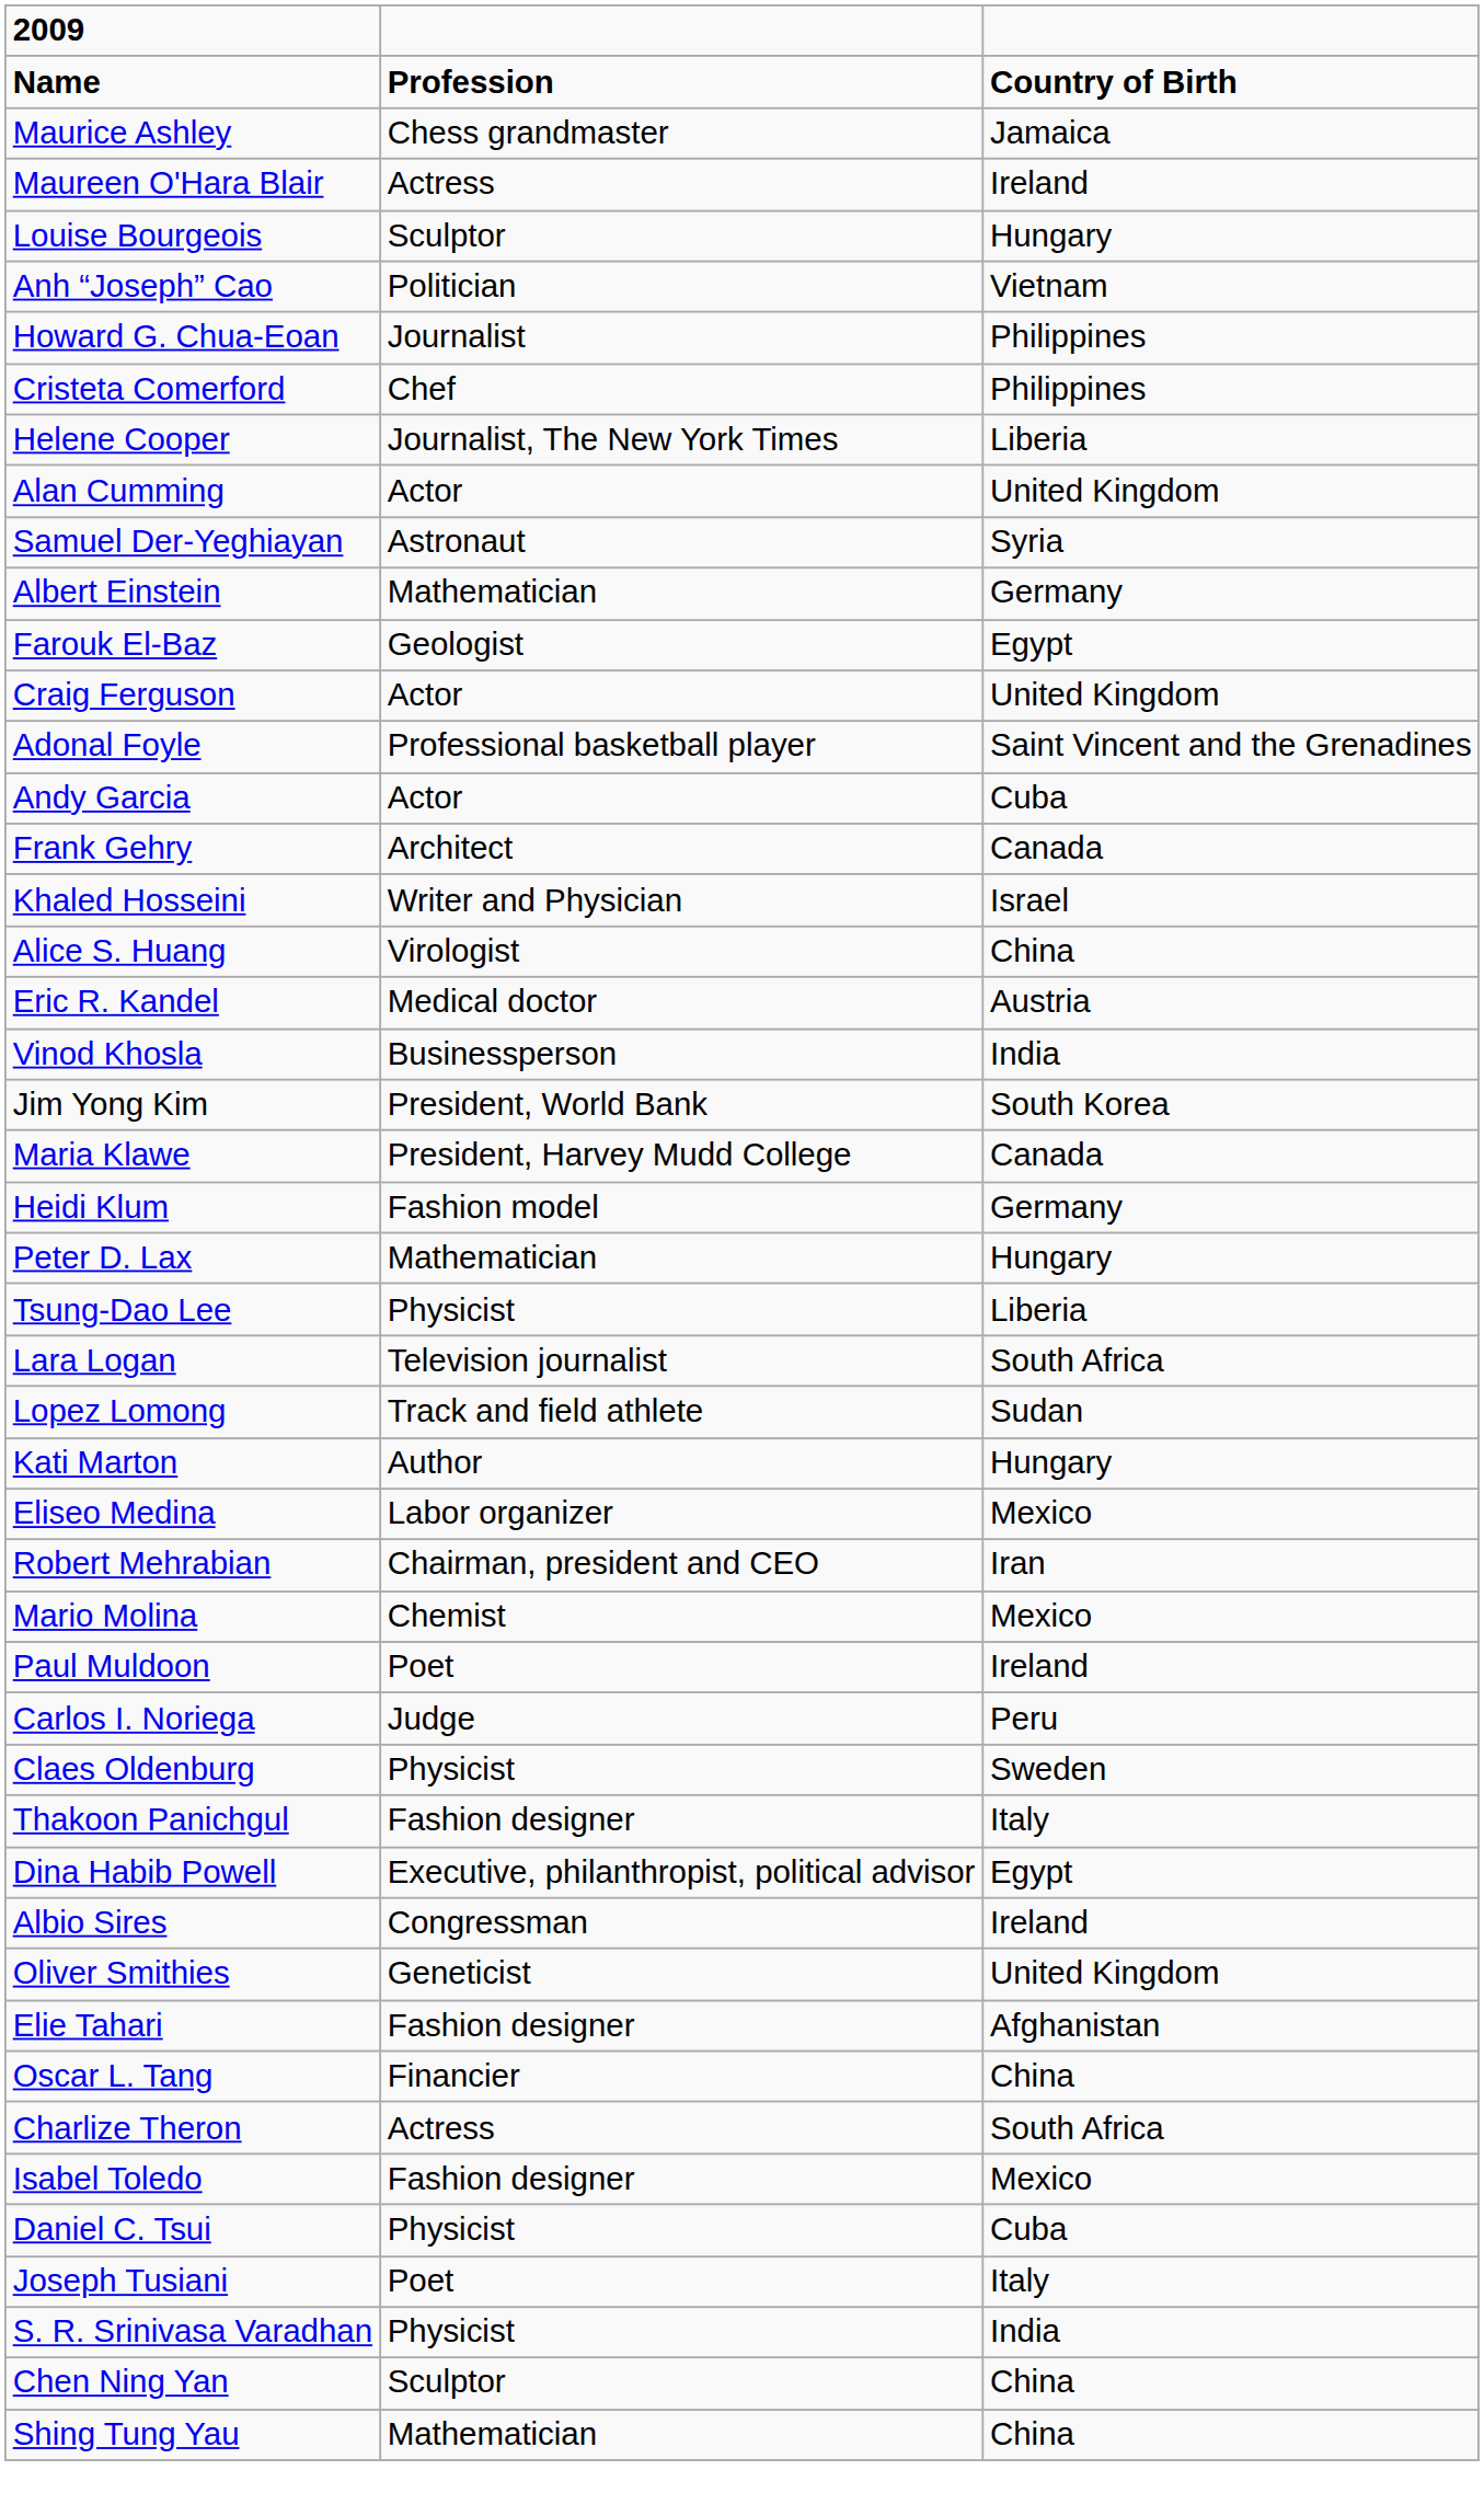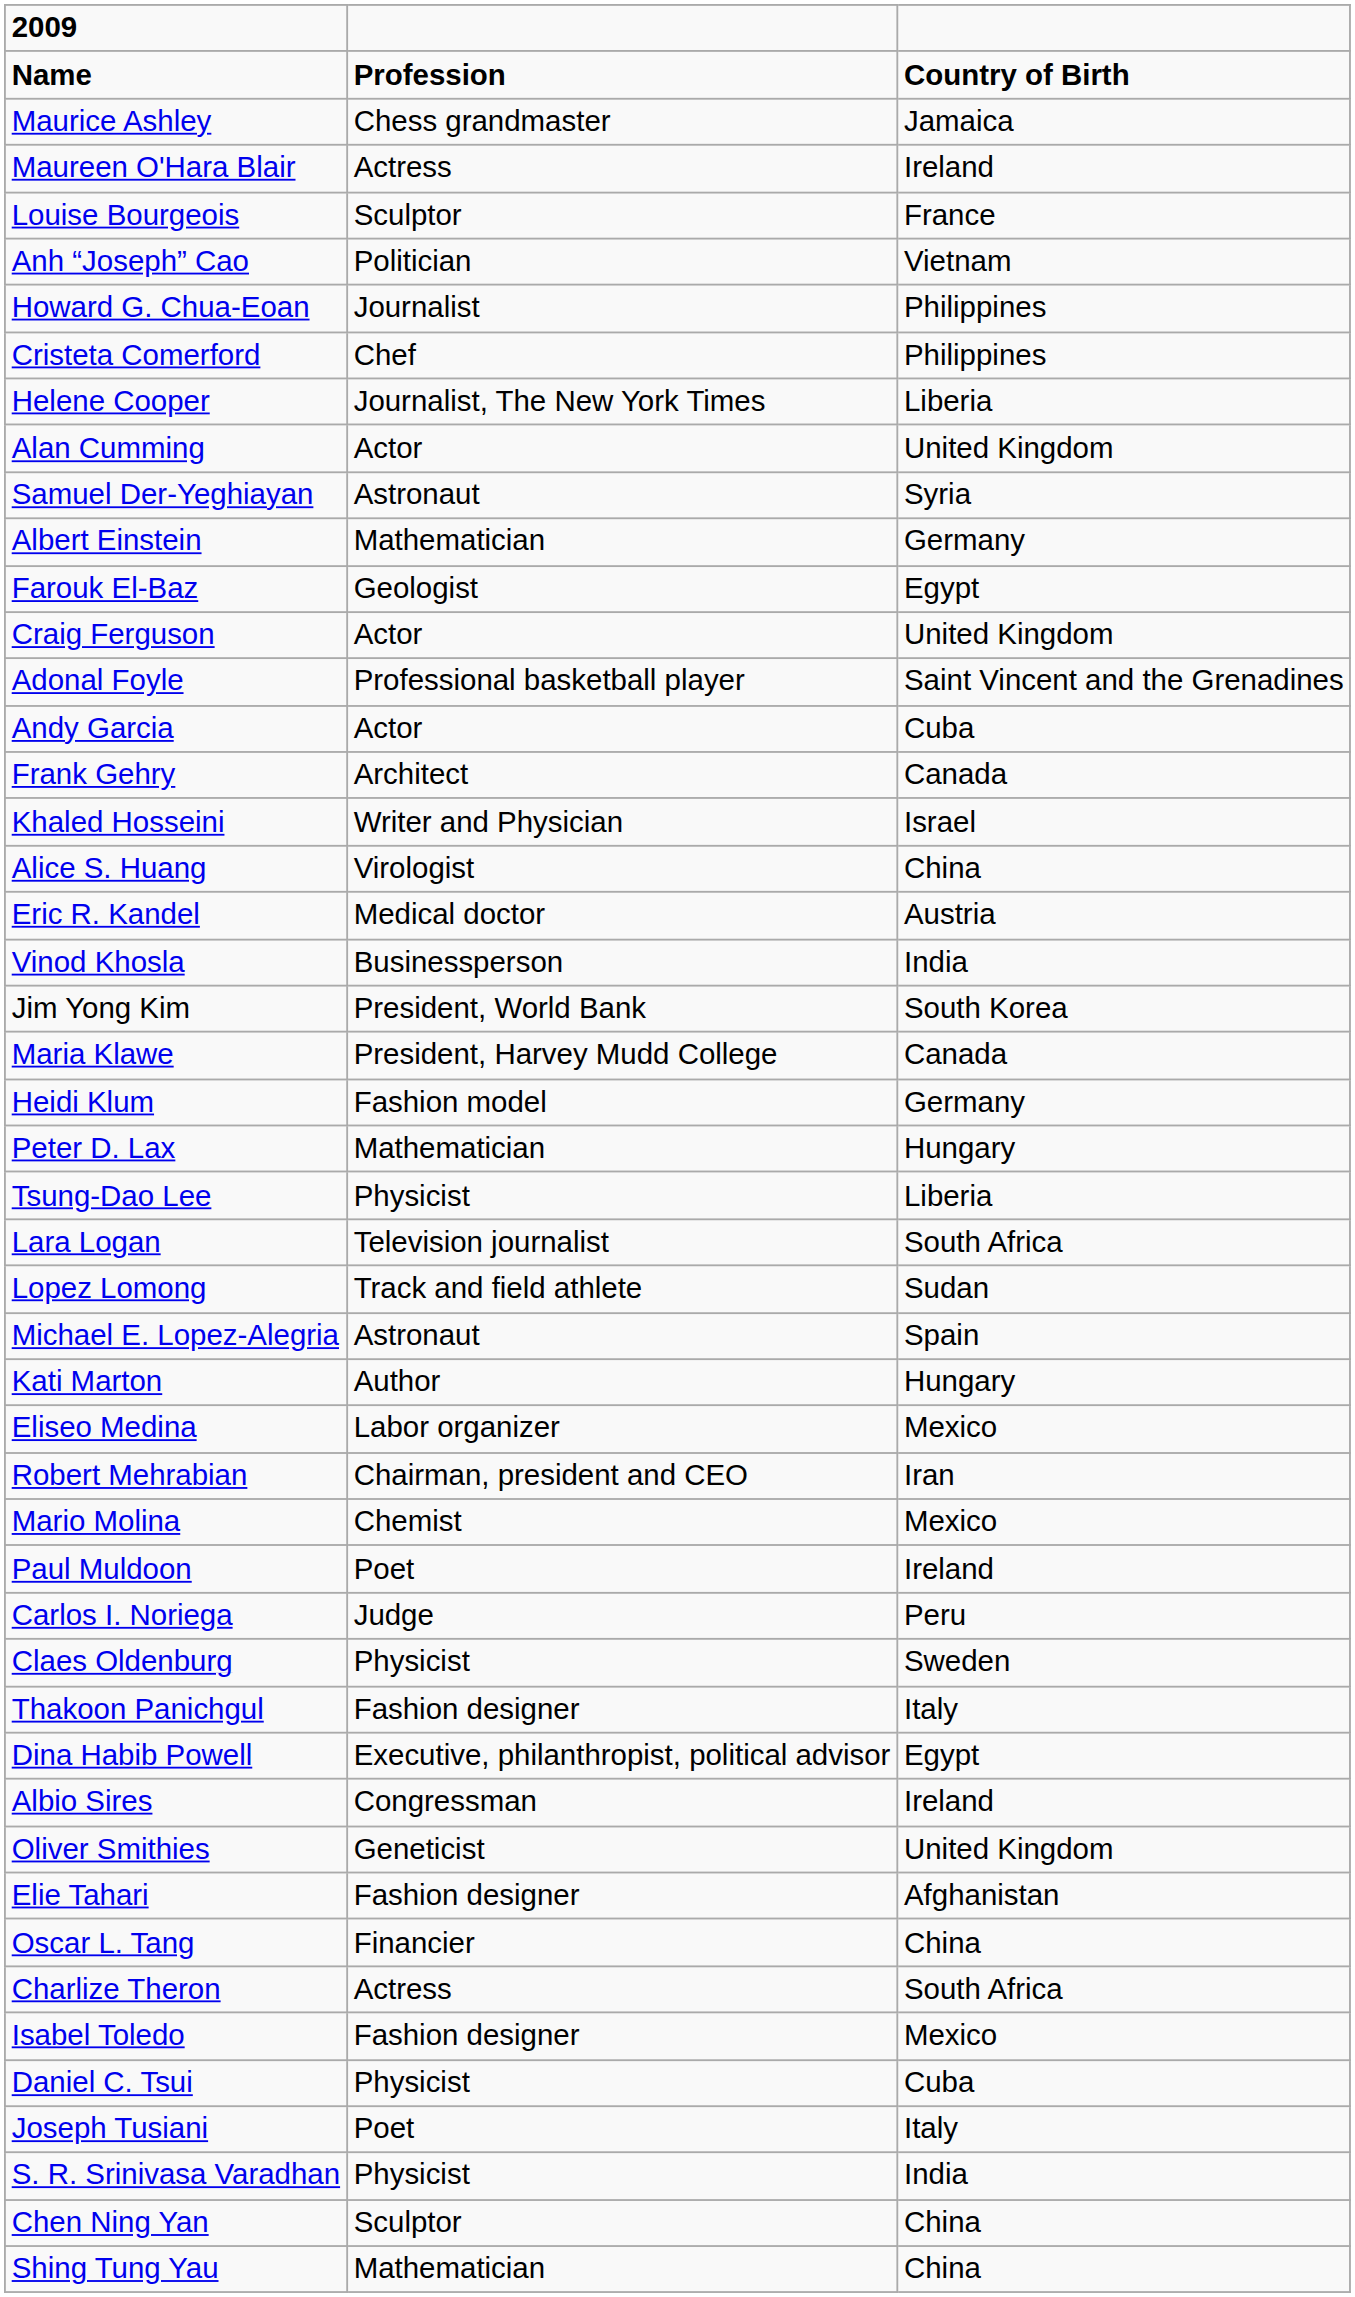Louise Bourgeois | column 3: Hungary -> France
+ row: Michael E. Lopez-Alegria | Astronaut | Spain
